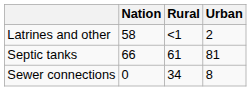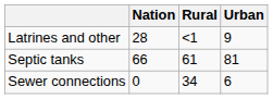Latrines and other | Nation: 58 -> 28
Latrines and other | Urban: 2 -> 9
Sewer connections | Urban: 8 -> 6
